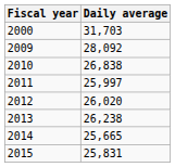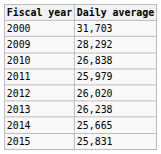2009 | Daily average: 28,092 -> 28,292
2011 | Daily average: 25,997 -> 25,979
